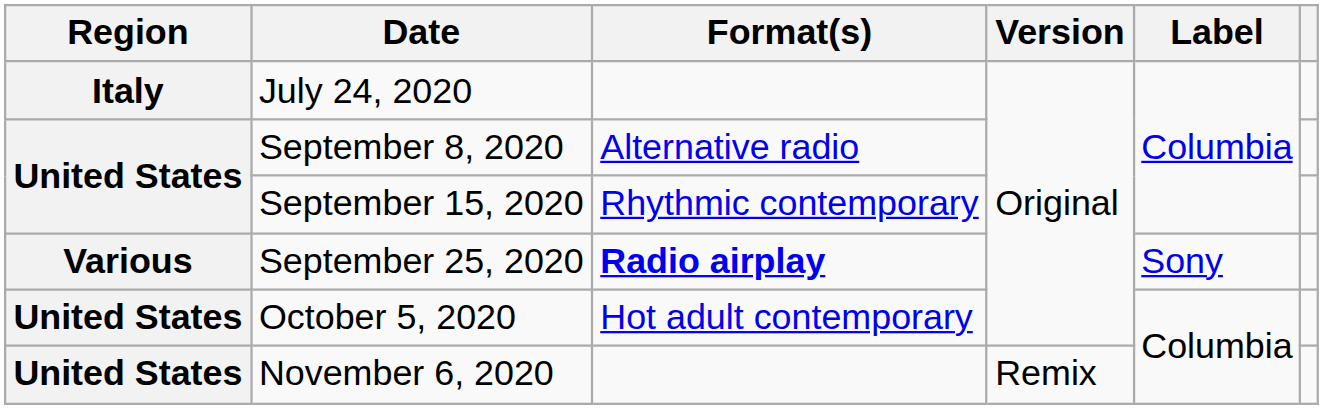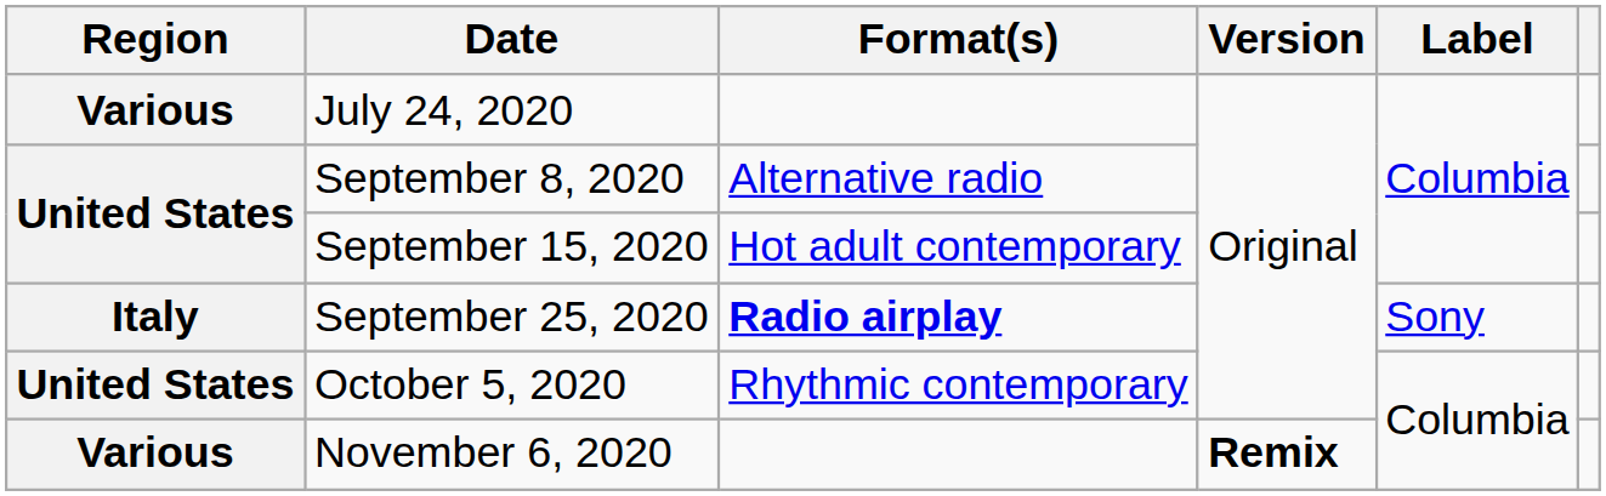July 24, 2020 | Region: Italy -> Various
September 15, 2020 | Format(s): Rhythmic contemporary -> Hot adult contemporary
September 25, 2020 | Region: Various -> Italy
October 5, 2020 | Format(s): Hot adult contemporary -> Rhythmic contemporary
November 6, 2020 | Region: United States -> Various
November 6, 2020 | Version: normal -> bold
